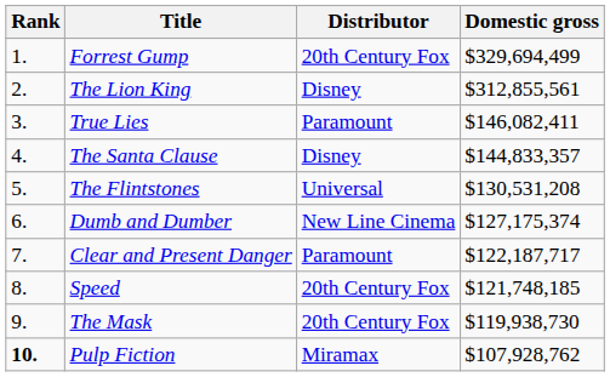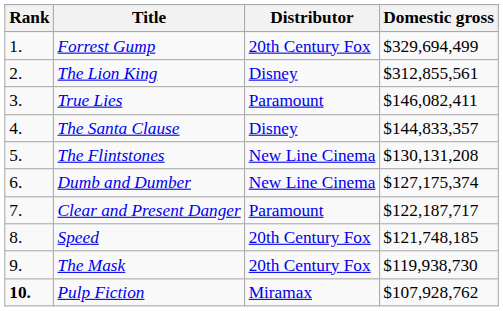The Flintstones | Distributor: Universal -> New Line Cinema
The Flintstones | Domestic gross: $130,531,208 -> $130,131,208
